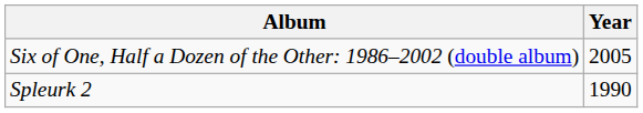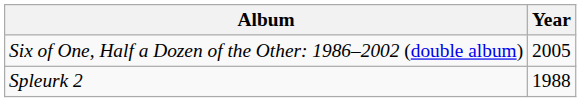Spleurk 2 | Year: 1990 -> 1988
